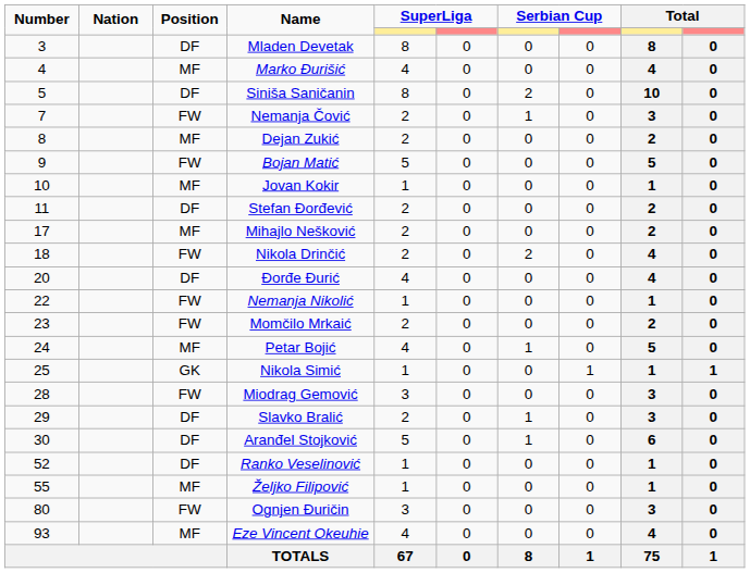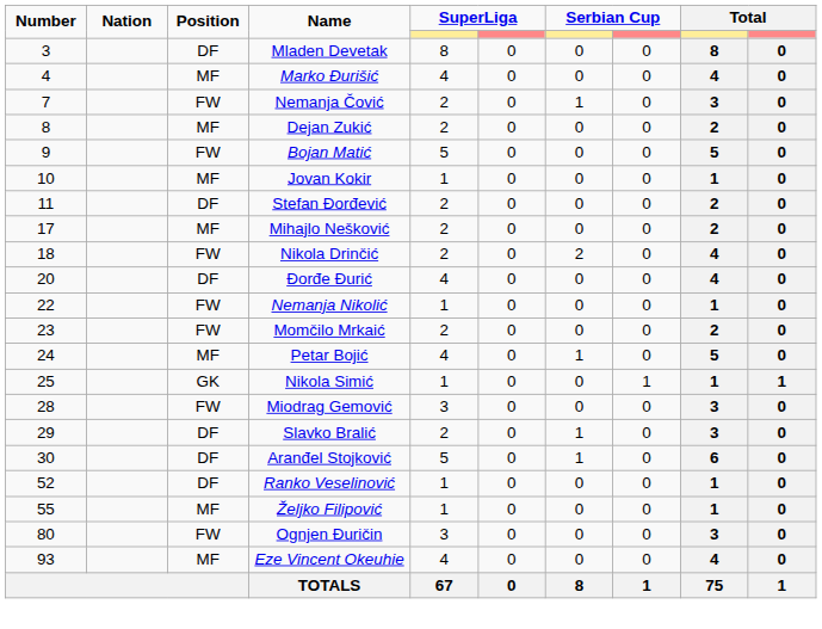- row: 5 | DF | Siniša Saničanin | 8 | 0 | 2 | 0 | 10 | 0
